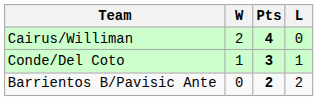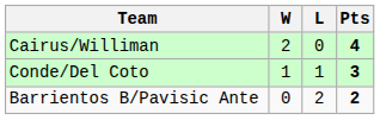columns swapped: L <-> Pts
